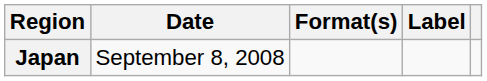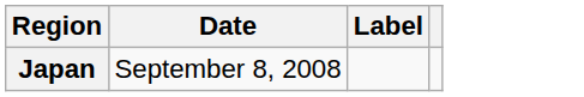- column: Format(s)
